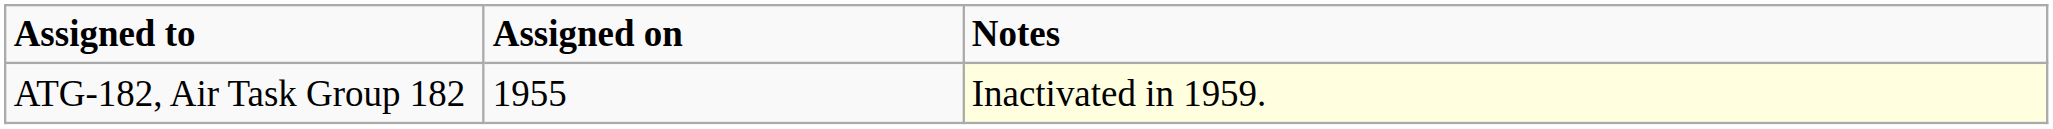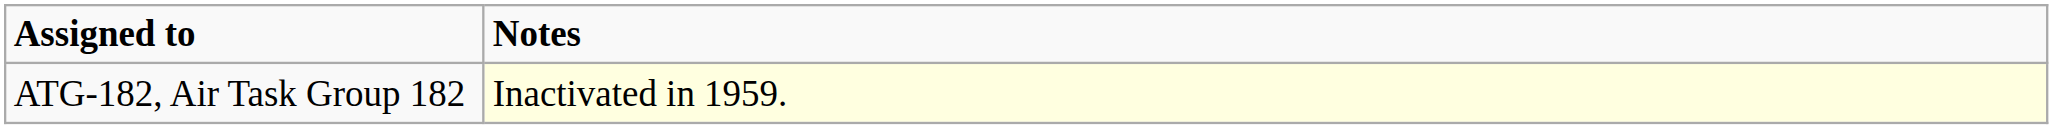- column: Assigned on | 1955
